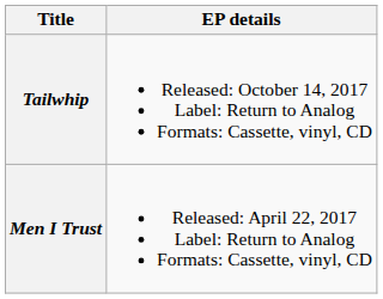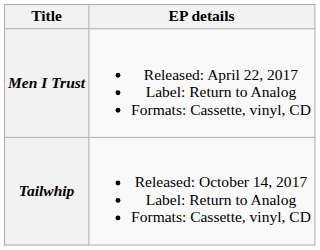rows swapped: Men I Trust <-> Tailwhip
